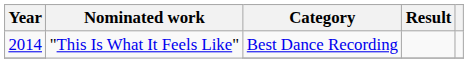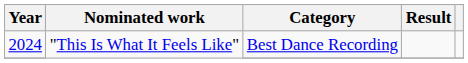"This Is What It Feels Like" / Best Dance Recording | Year: 2014 -> 2024
